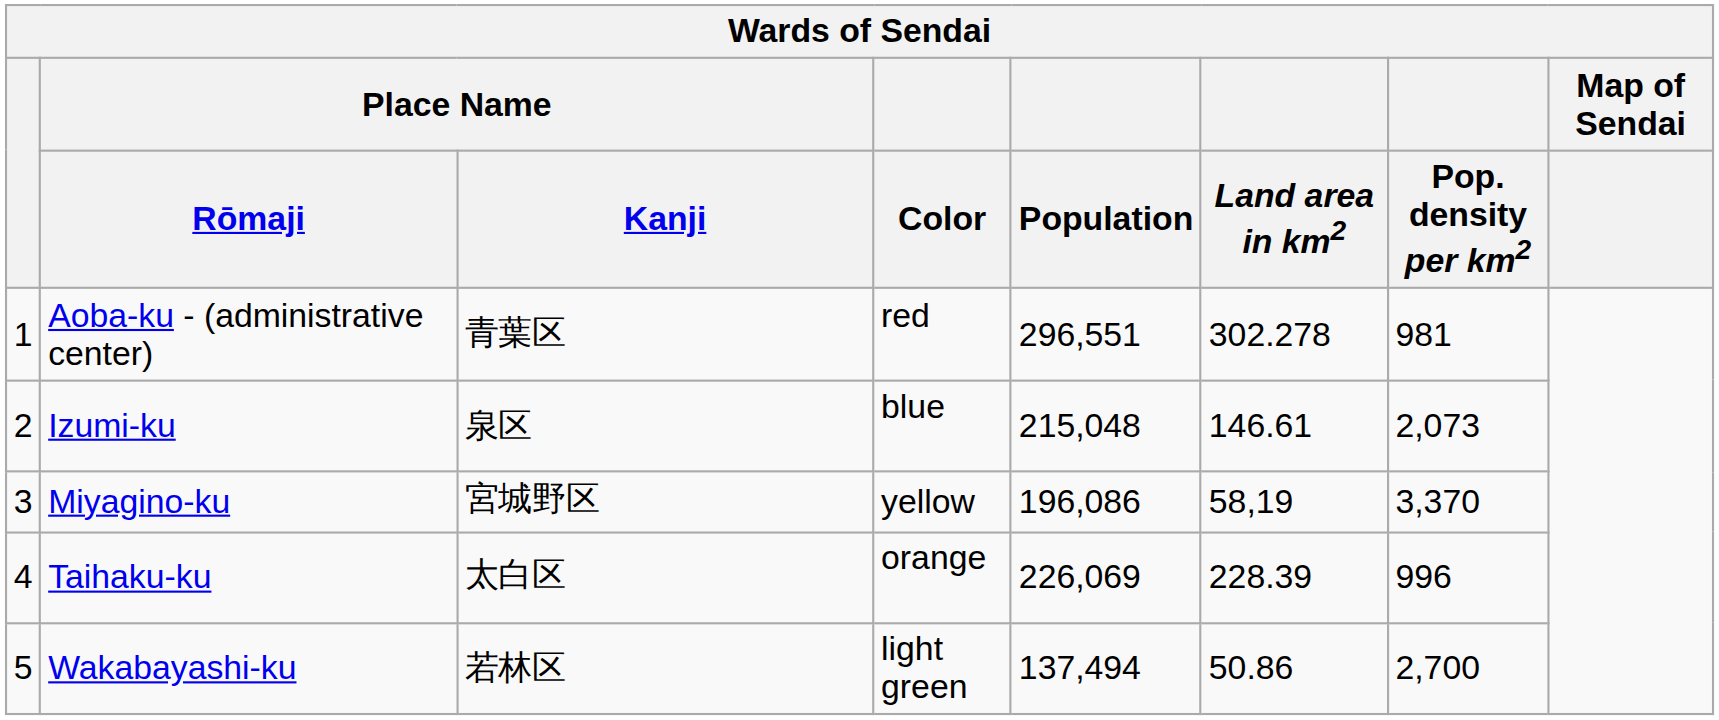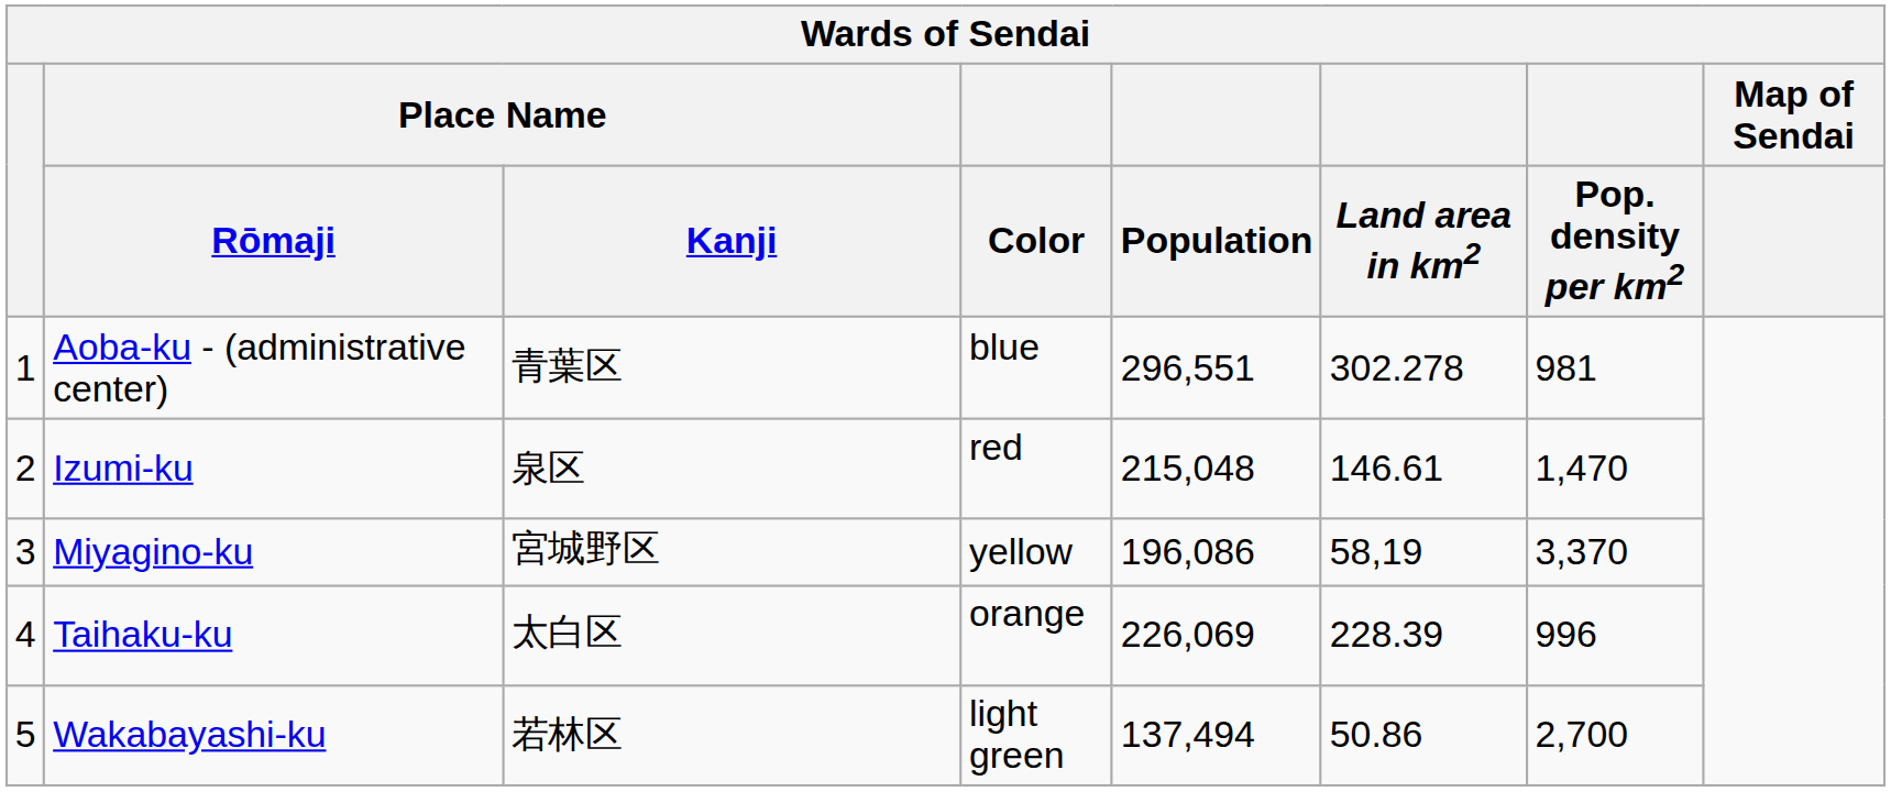Aoba-ku - (administrative center) | Color: red -> blue
Izumi-ku | Color: blue -> red
Izumi-ku | Pop. density per km2: 2,073 -> 1,470
